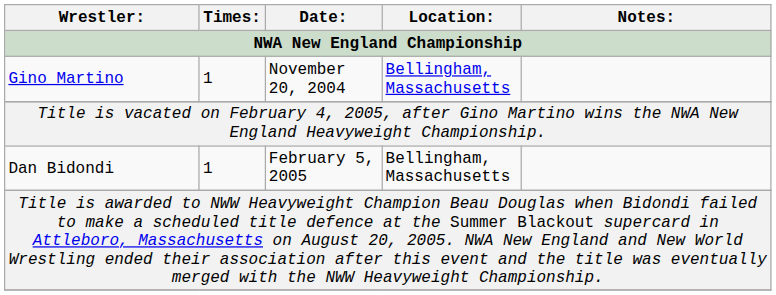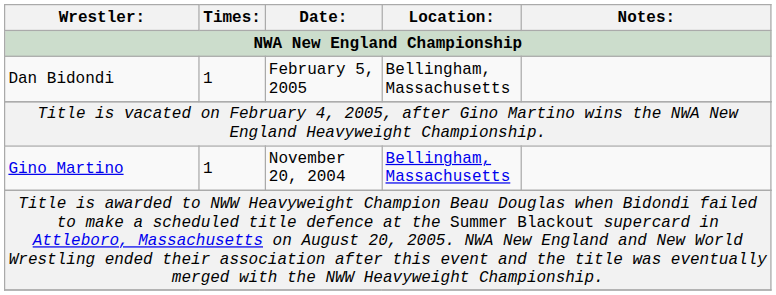rows swapped: Gino Martino <-> Dan Bidondi
